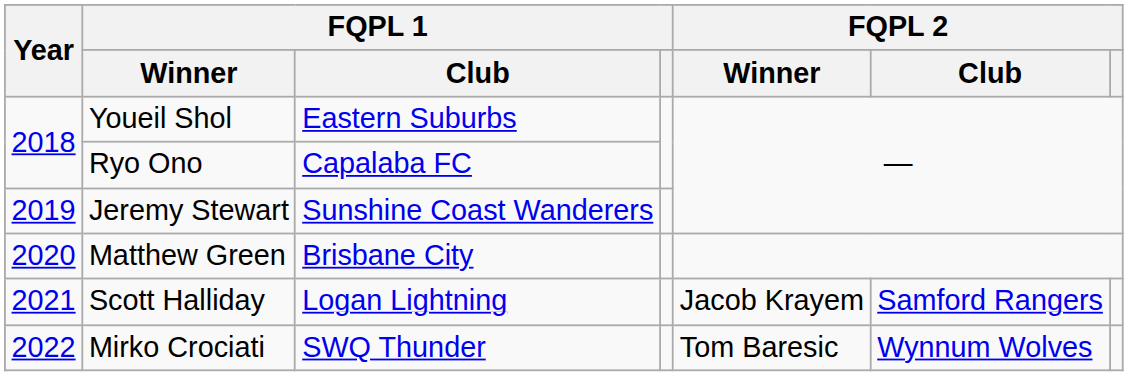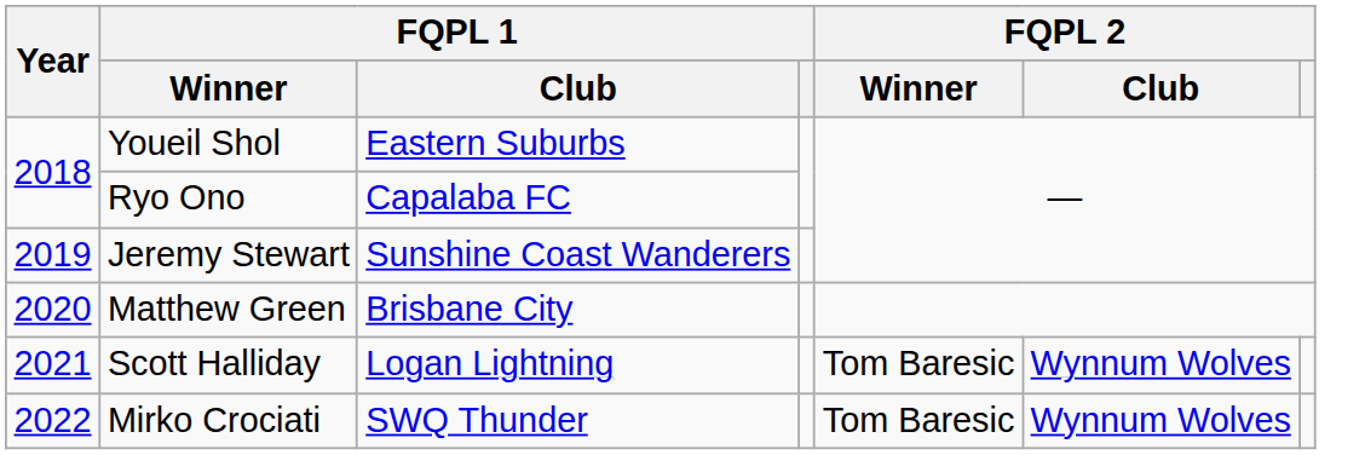Scott Halliday | FQPL 2 / Winner: Jacob Krayem -> Tom Baresic
Scott Halliday | FQPL 2 / Club: Samford Rangers -> Wynnum Wolves
